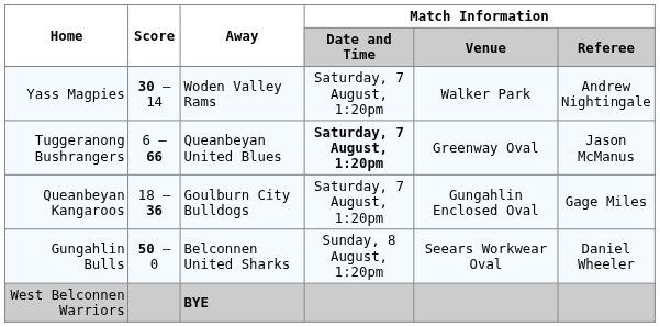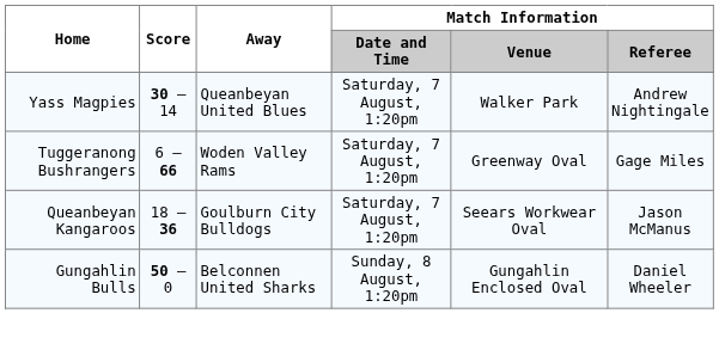Yass Magpies | Away: Woden Valley Rams -> Queanbeyan United Blues
Tuggeranong Bushrangers | Away: Queanbeyan United Blues -> Woden Valley Rams
Tuggeranong Bushrangers | Match Information / Date and Time: bold -> normal
Tuggeranong Bushrangers | Match Information / Referee: Jason McManus -> Gage Miles
Queanbeyan Kangaroos | Match Information / Venue: Gungahlin Enclosed Oval -> Seears Workwear Oval
Queanbeyan Kangaroos | Match Information / Referee: Gage Miles -> Jason McManus
Gungahlin Bulls | Match Information / Venue: Seears Workwear Oval -> Gungahlin Enclosed Oval
- row: West Belconnen Warriors | BYE
